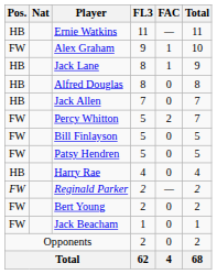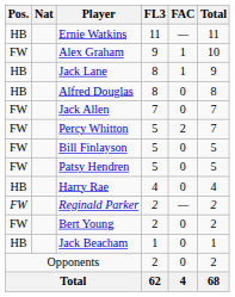Jack Allen | Pos.: HB -> FW
Jack Beacham | Pos.: FW -> HB
